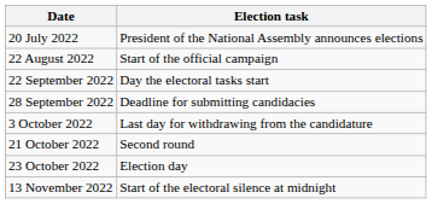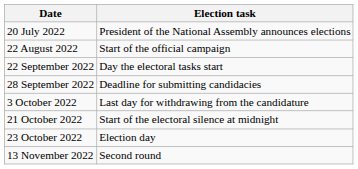21 October 2022 | Election task: Second round -> Start of the electoral silence at midnight
13 November 2022 | Election task: Start of the electoral silence at midnight -> Second round
